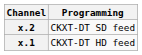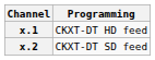rows swapped: x.1 <-> x.2
